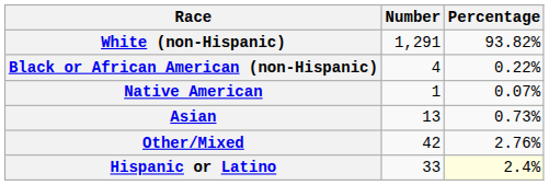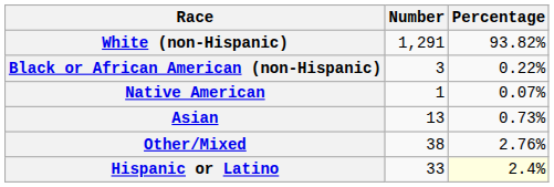Black or African American (non-Hispanic) | Number: 4 -> 3
Other/Mixed | Number: 42 -> 38
